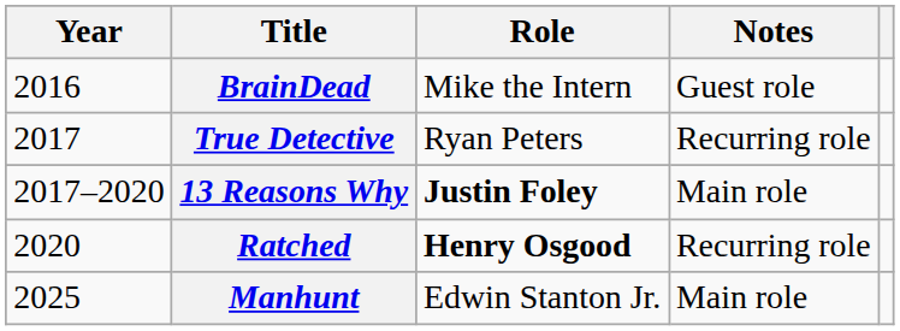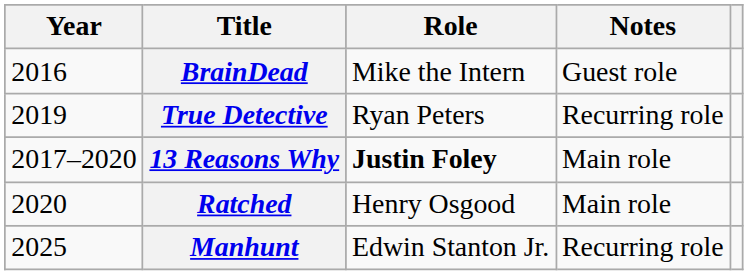True Detective | Year: 2017 -> 2019
Ratched | Role: bold -> normal
Ratched | Notes: Recurring role -> Main role
Manhunt | Notes: Main role -> Recurring role
